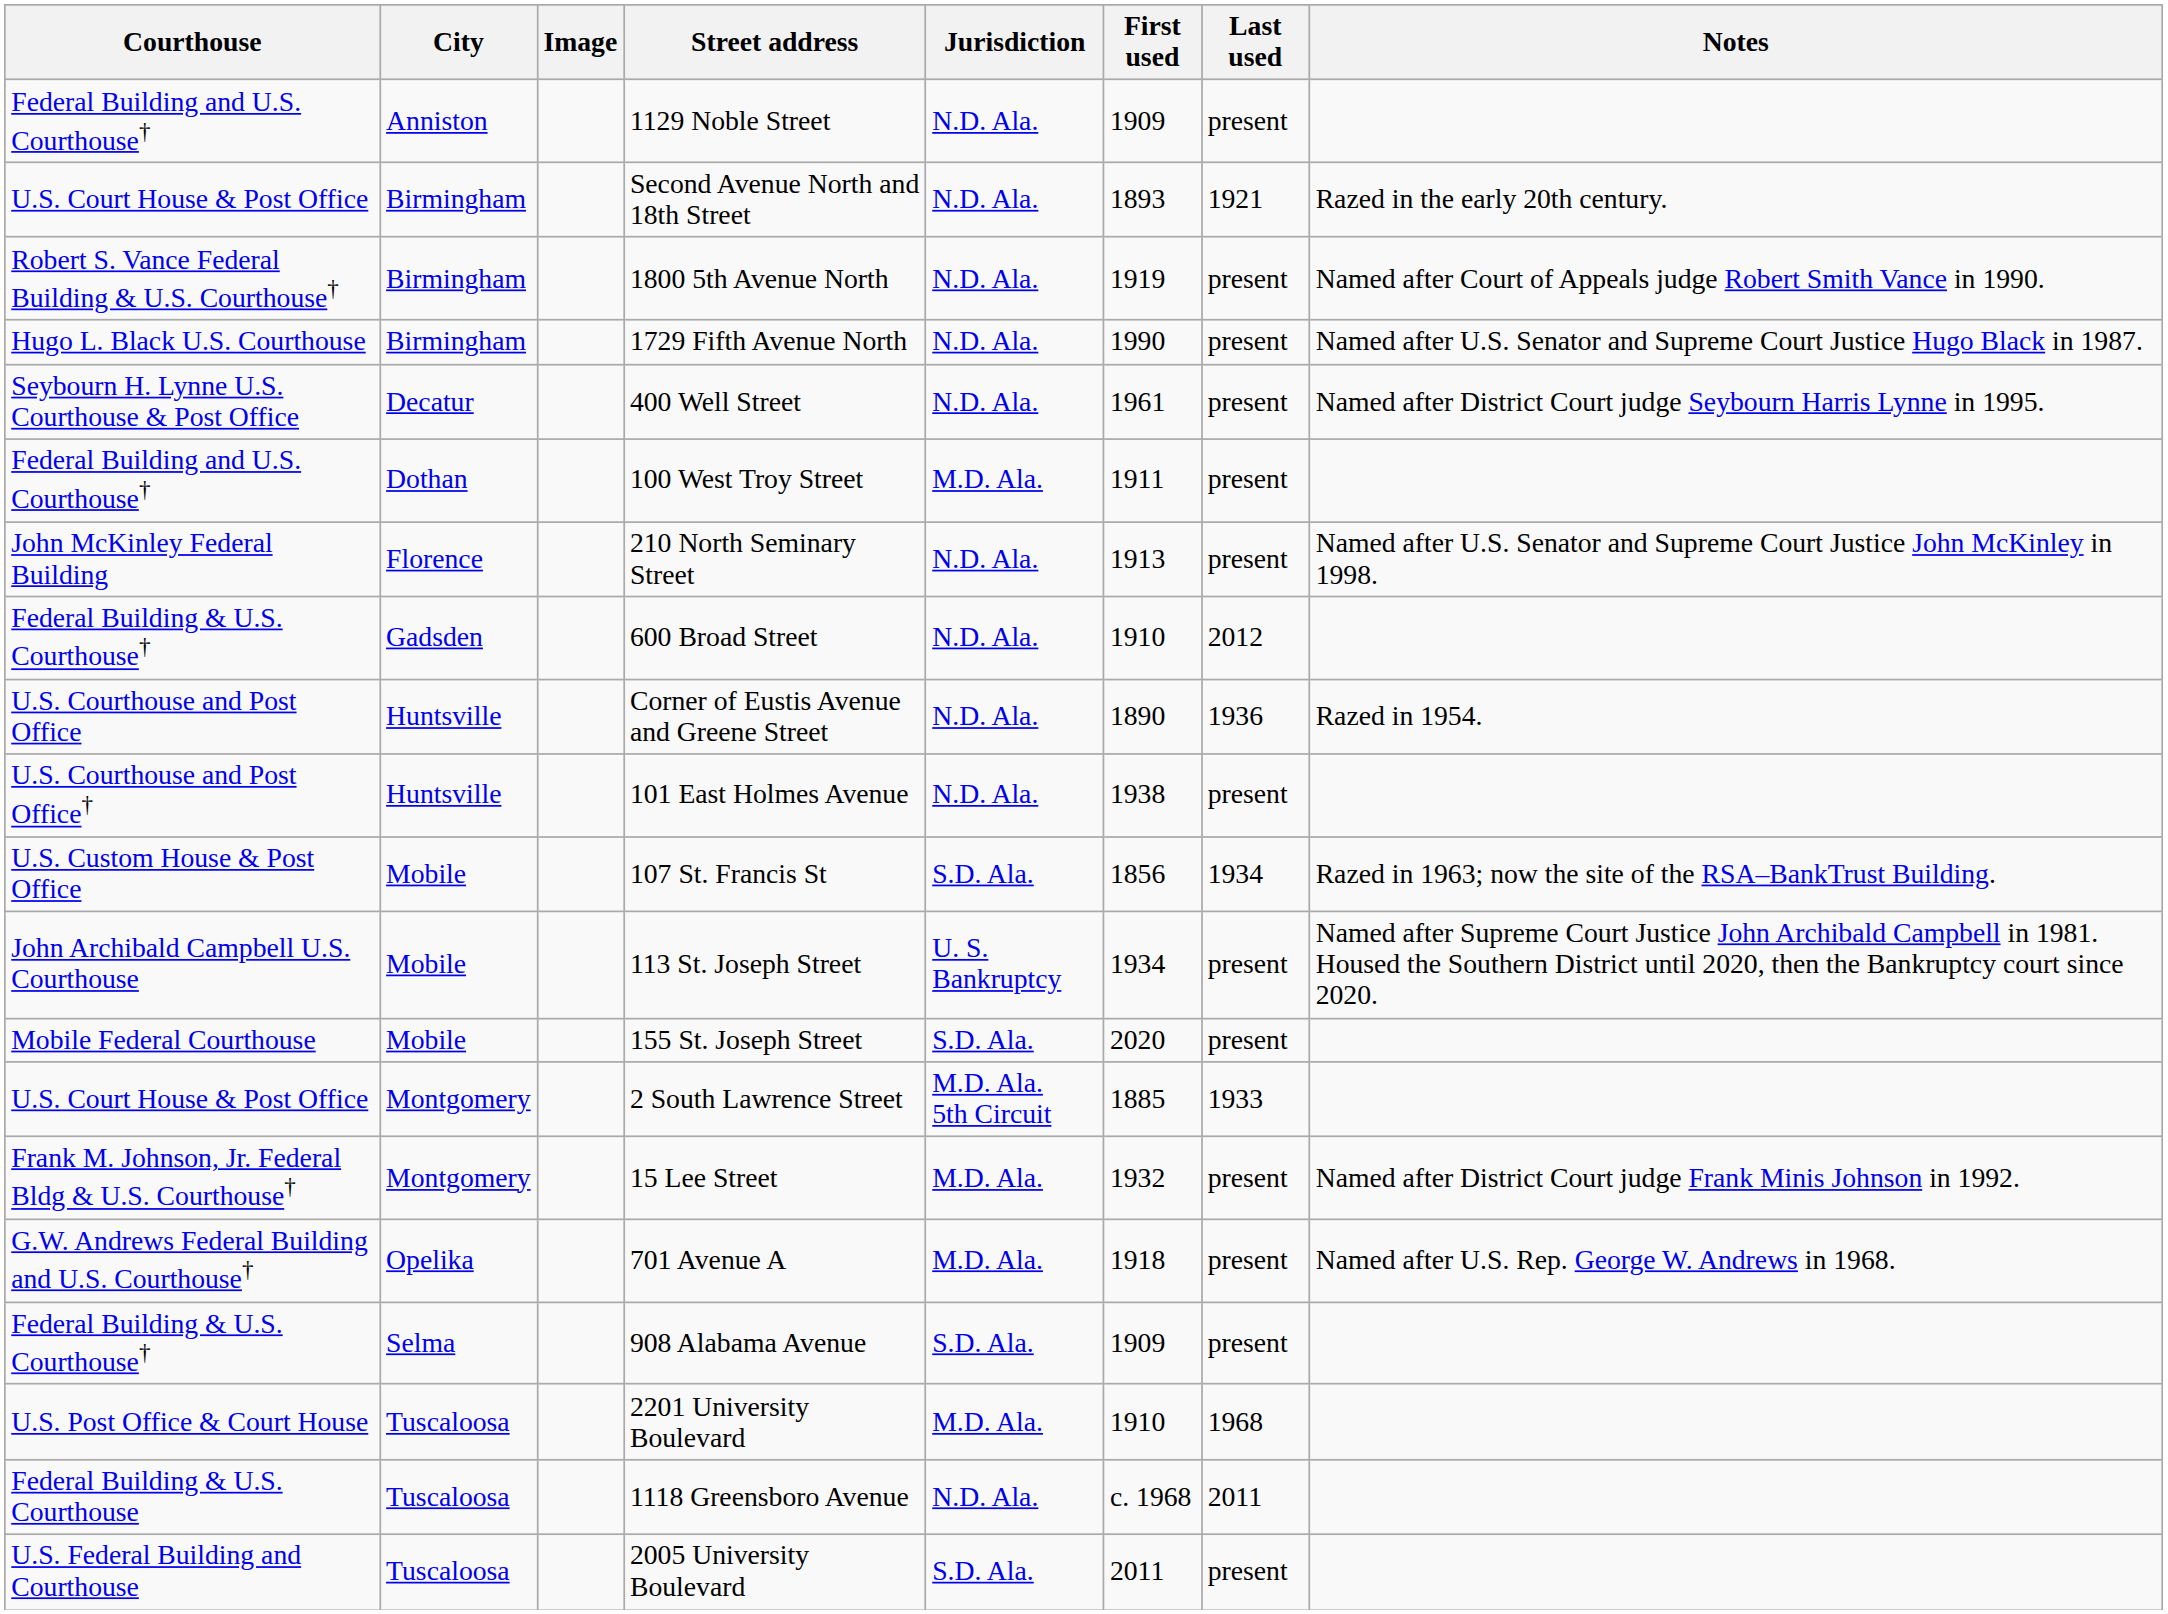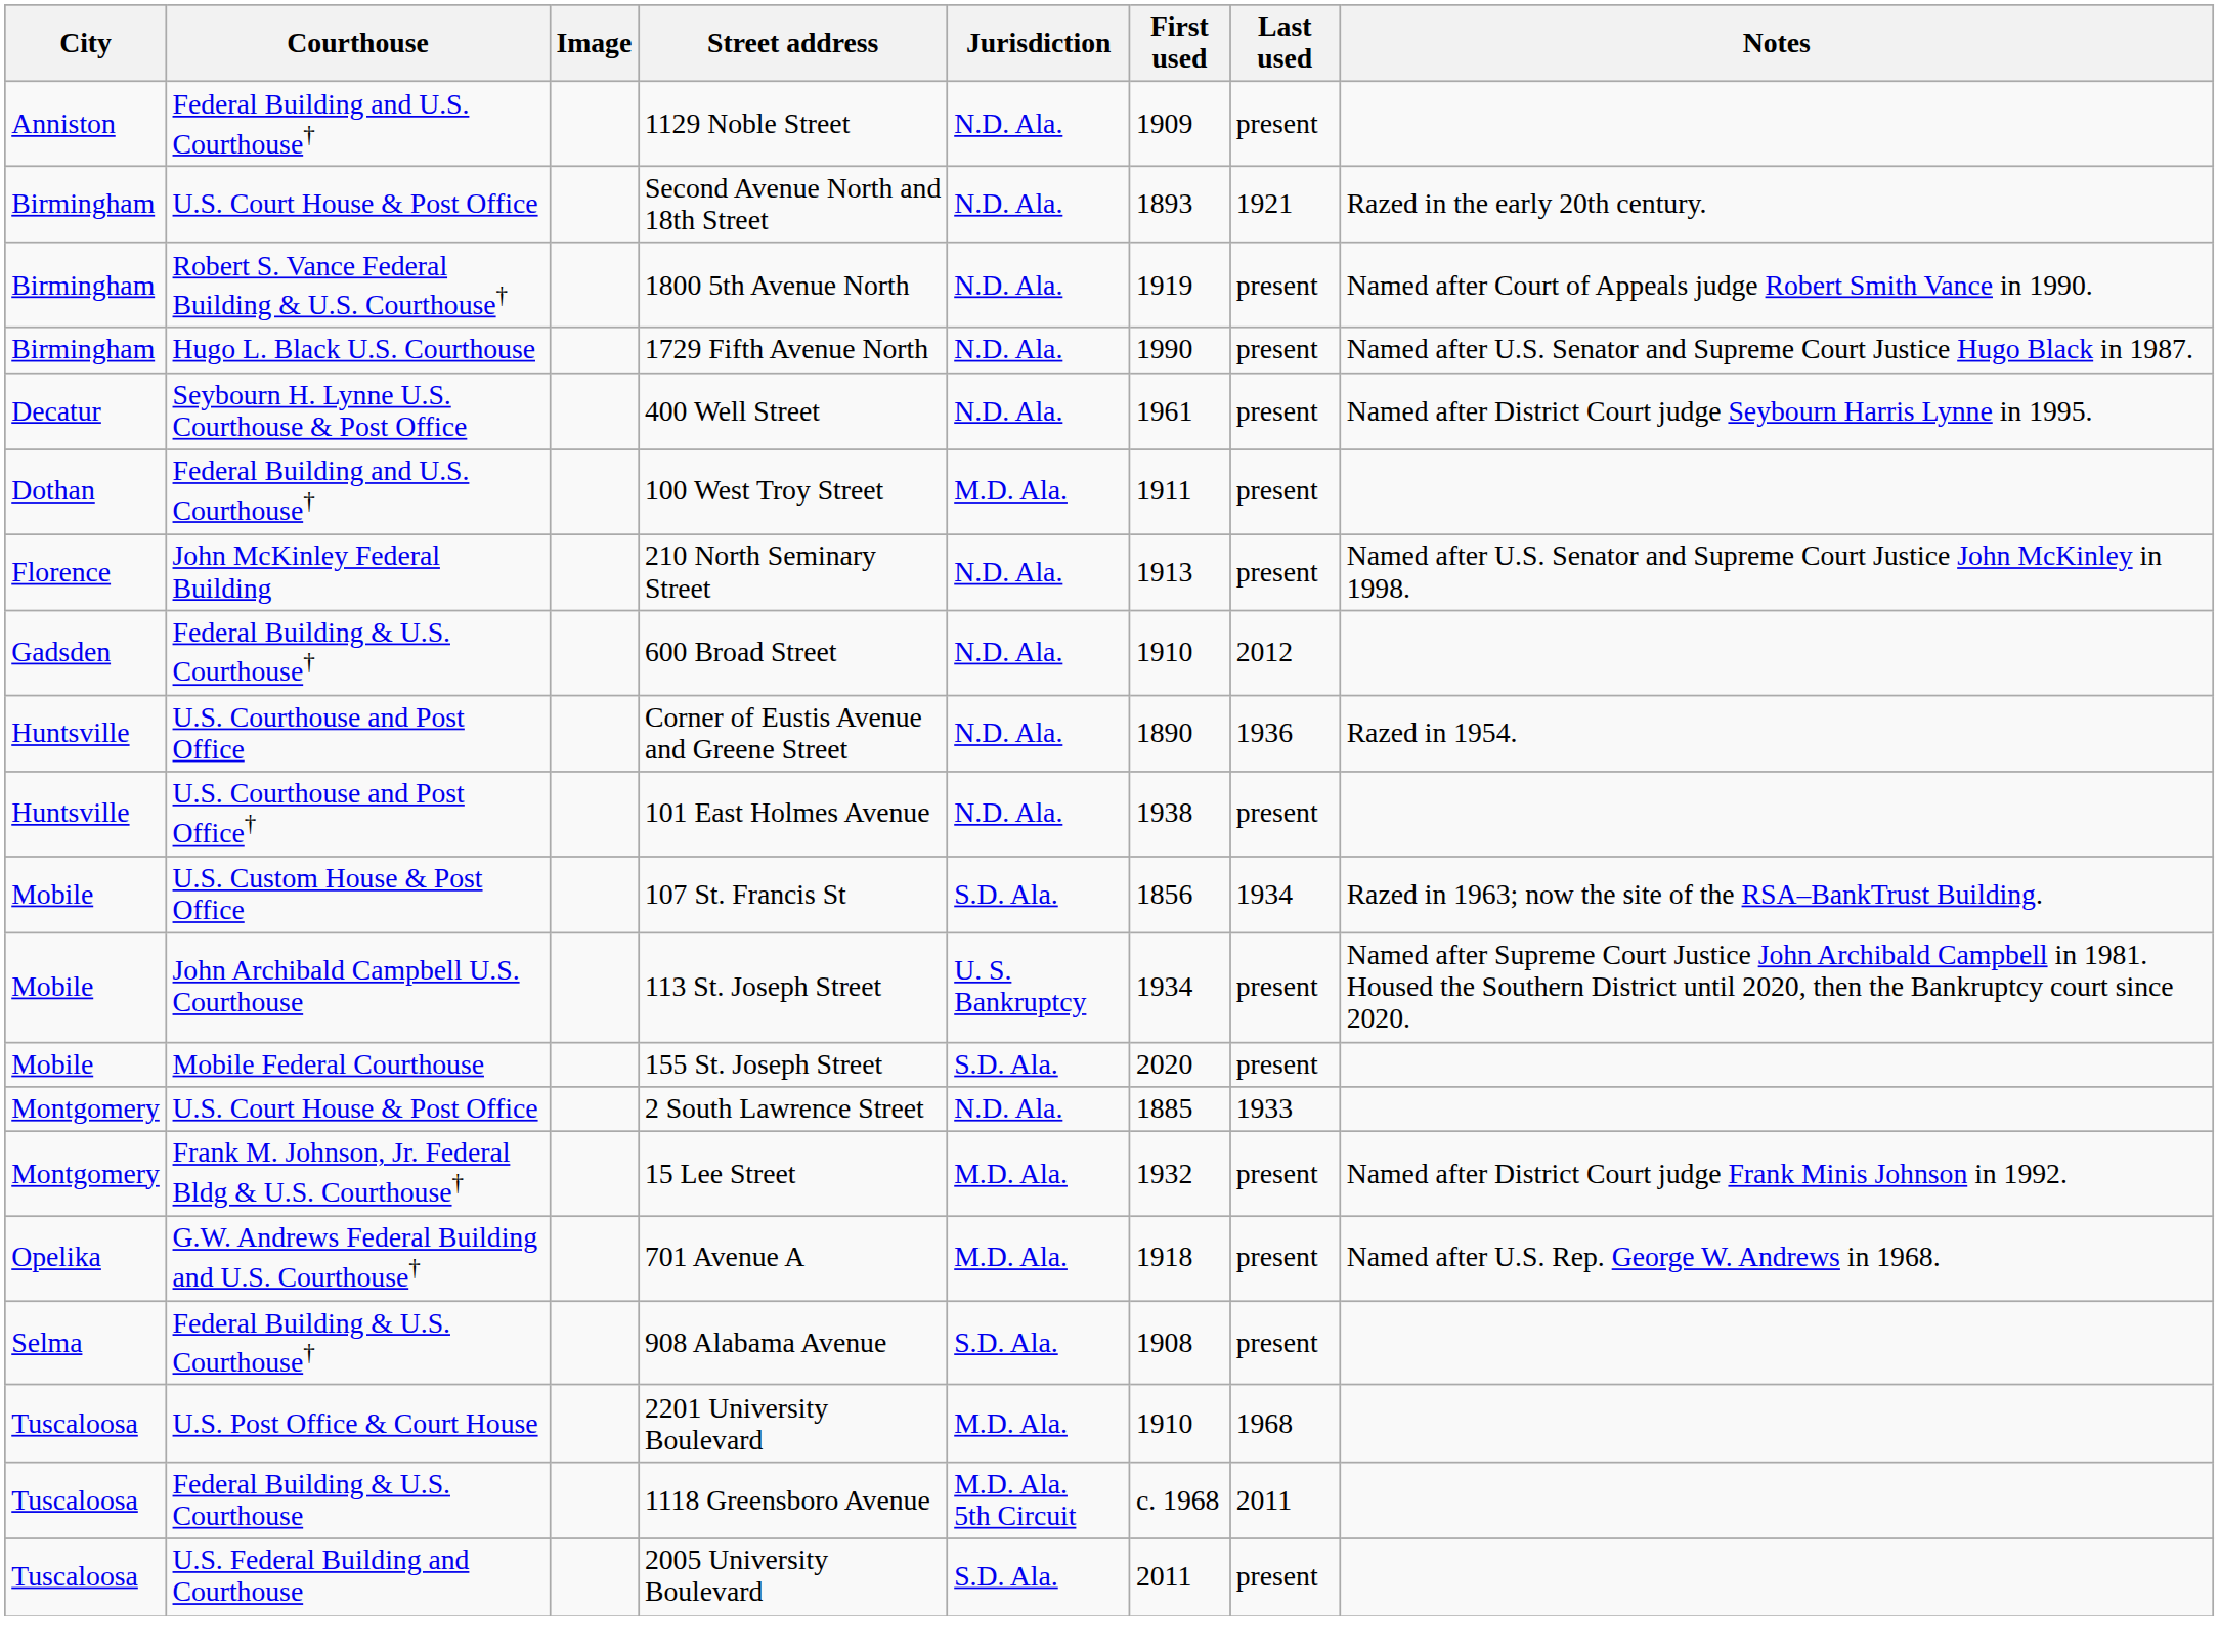columns swapped: Courthouse <-> City
2 South Lawrence Street | Jurisdiction: M.D. Ala. 5th Circuit -> N.D. Ala.
908 Alabama Avenue | First used: 1909 -> 1908
1118 Greensboro Avenue | Jurisdiction: N.D. Ala. -> M.D. Ala. 5th Circuit
